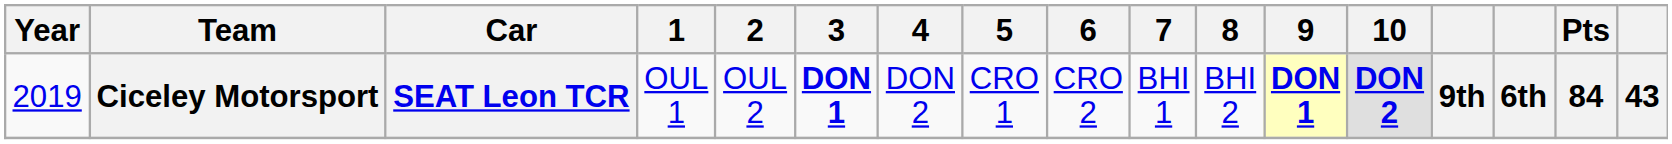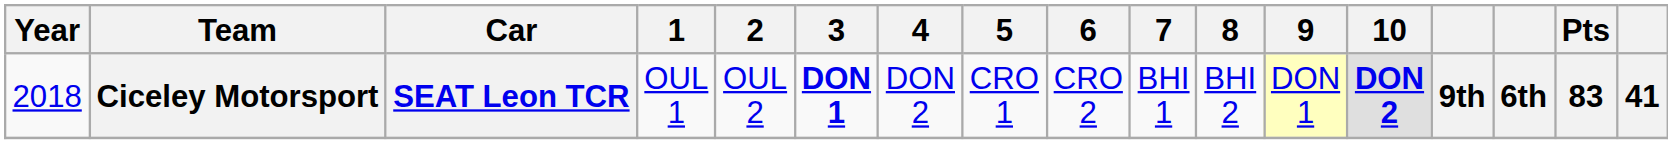Ciceley Motorsport | Year: 2019 -> 2018
Ciceley Motorsport | 9: bold -> normal
Ciceley Motorsport | Pts: 84 -> 83
Ciceley Motorsport | column 17: 43 -> 41
